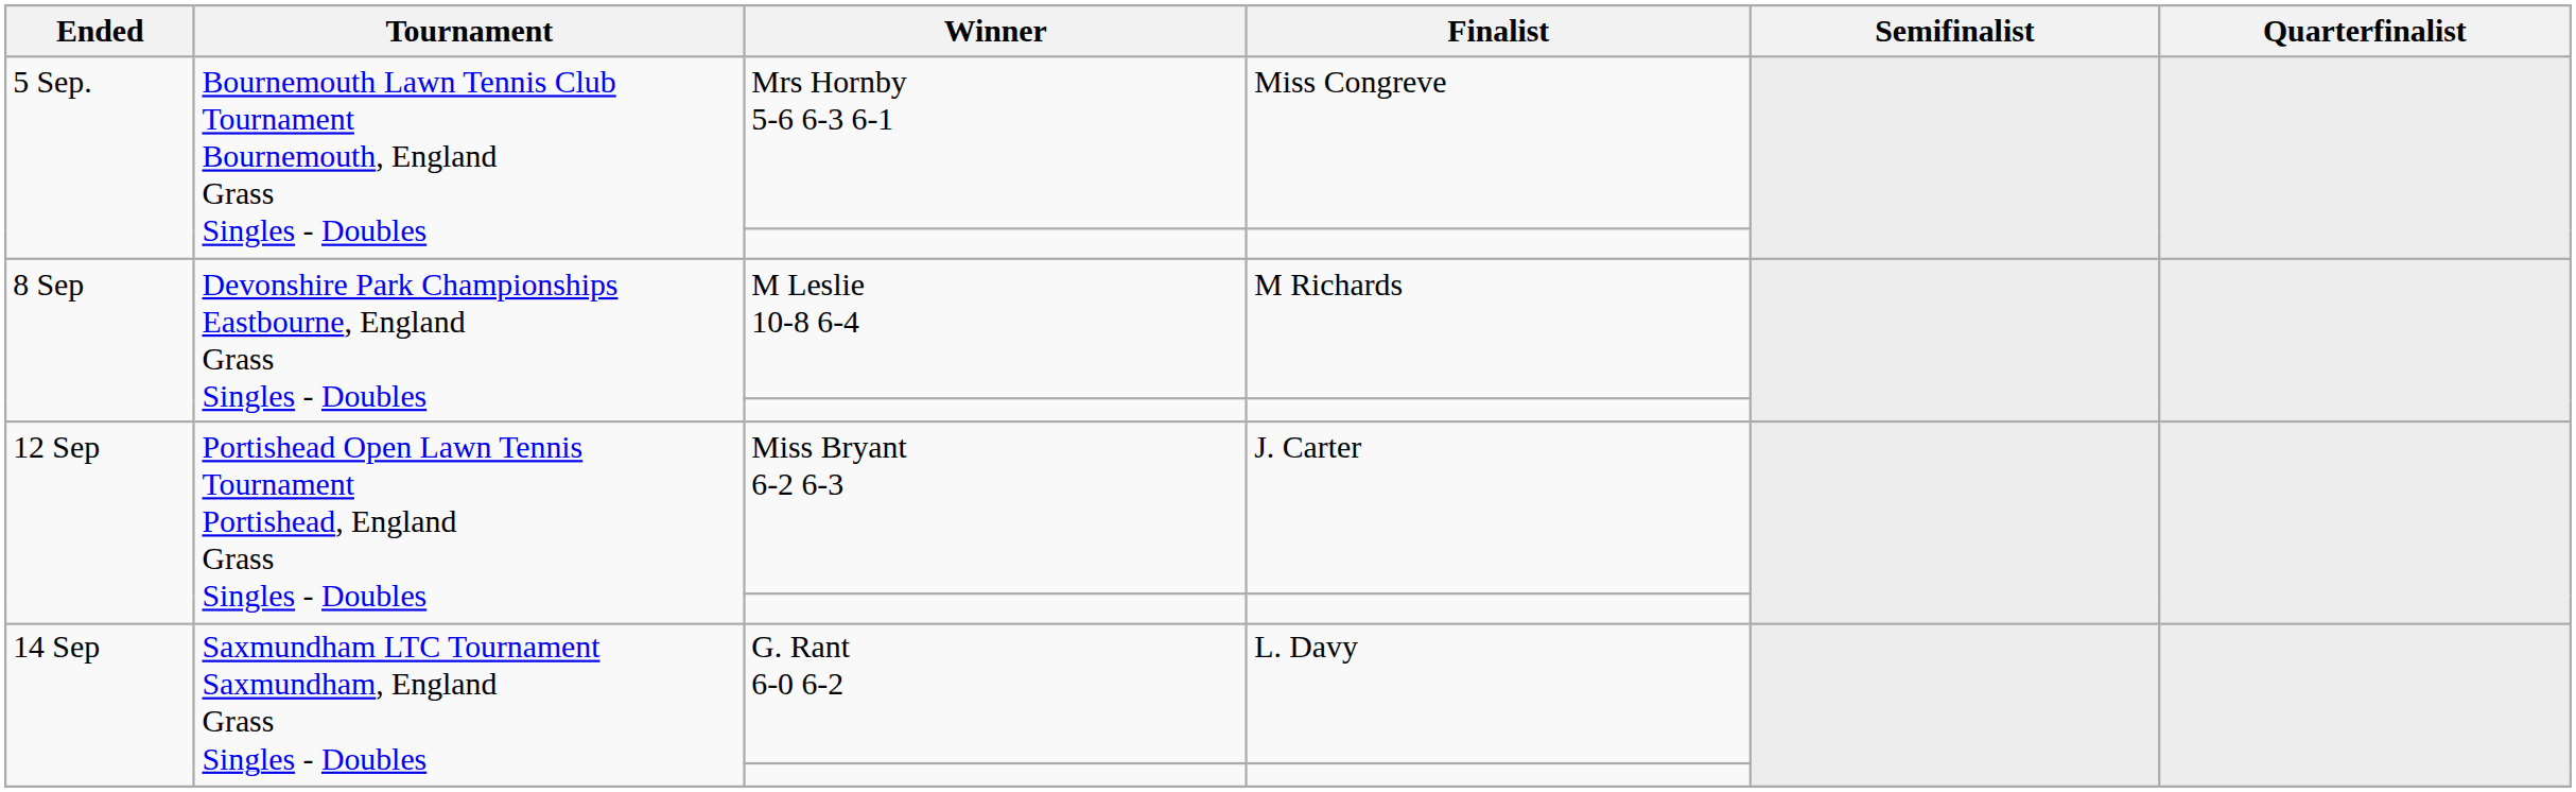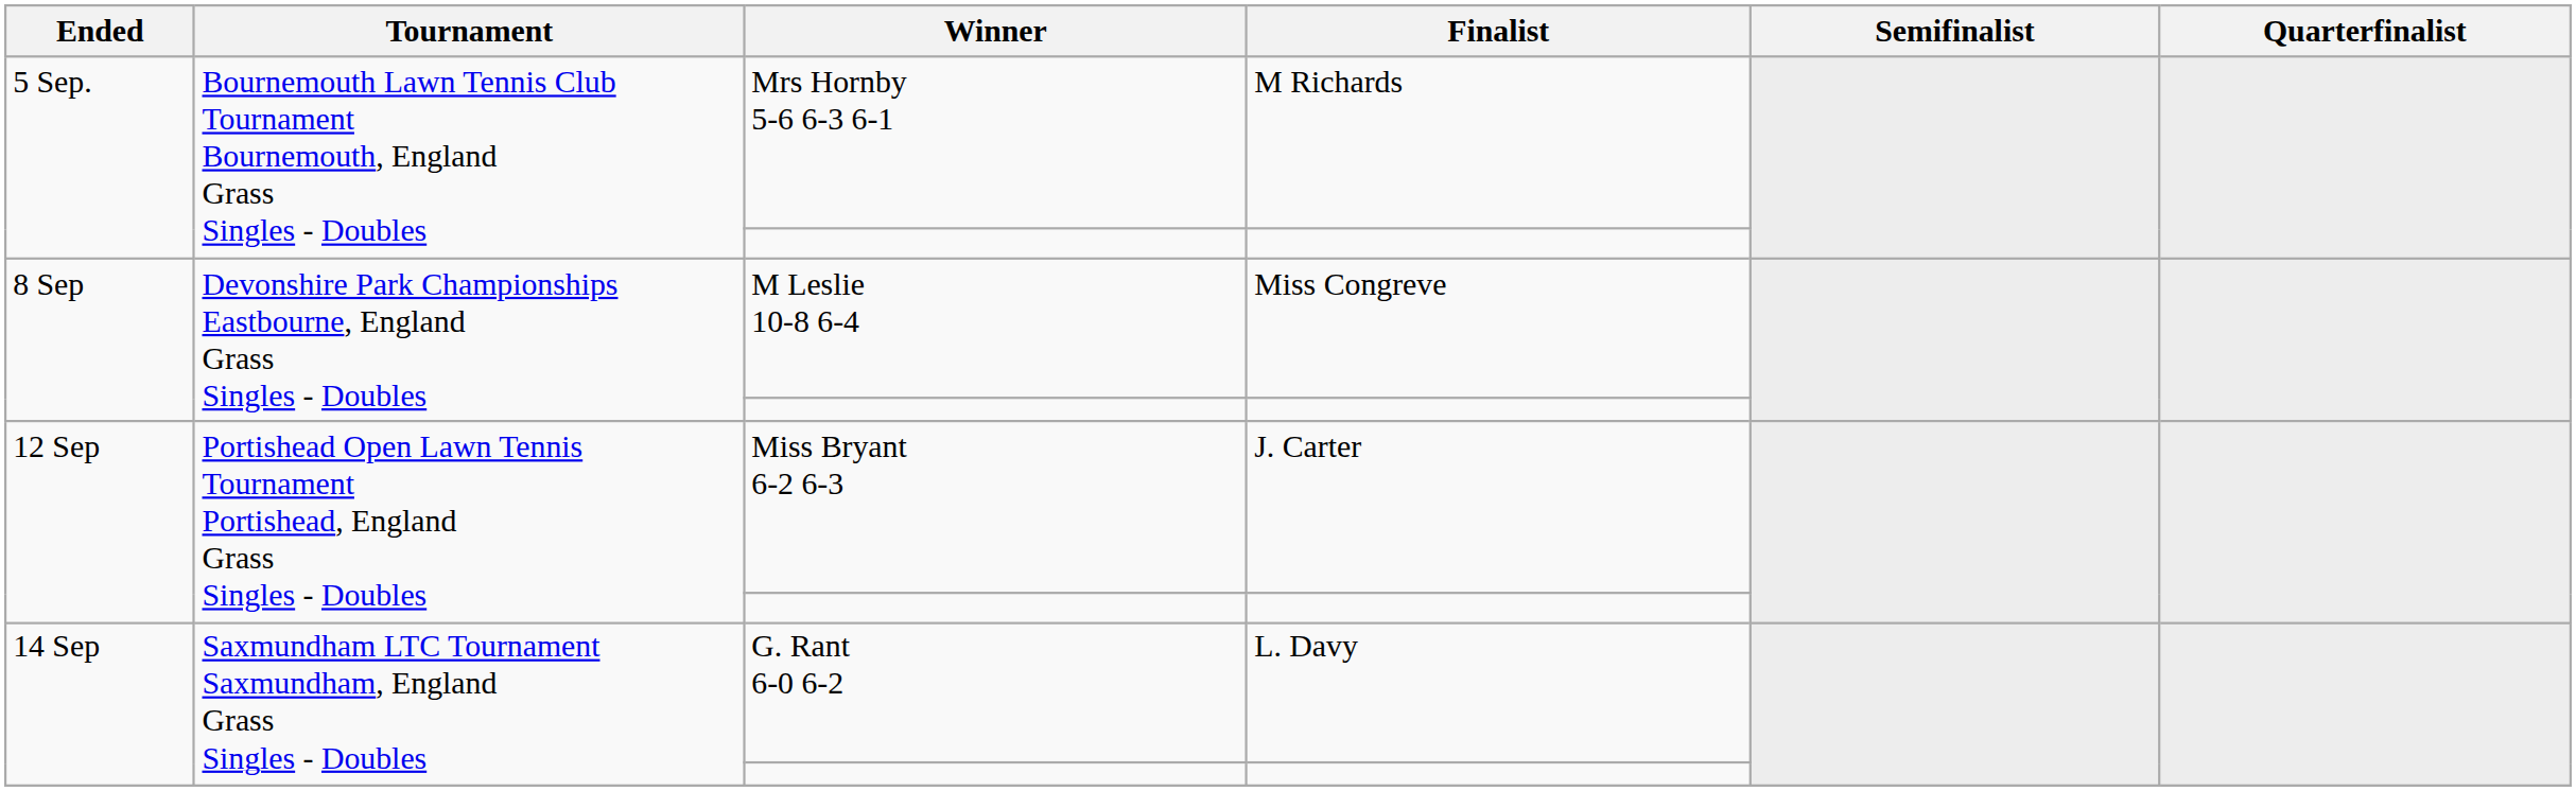Mrs Hornby 5-6 6-3 6-1 | Finalist: Miss Congreve -> M Richards
M Leslie 10-8 6-4 | Finalist: M Richards -> Miss Congreve
